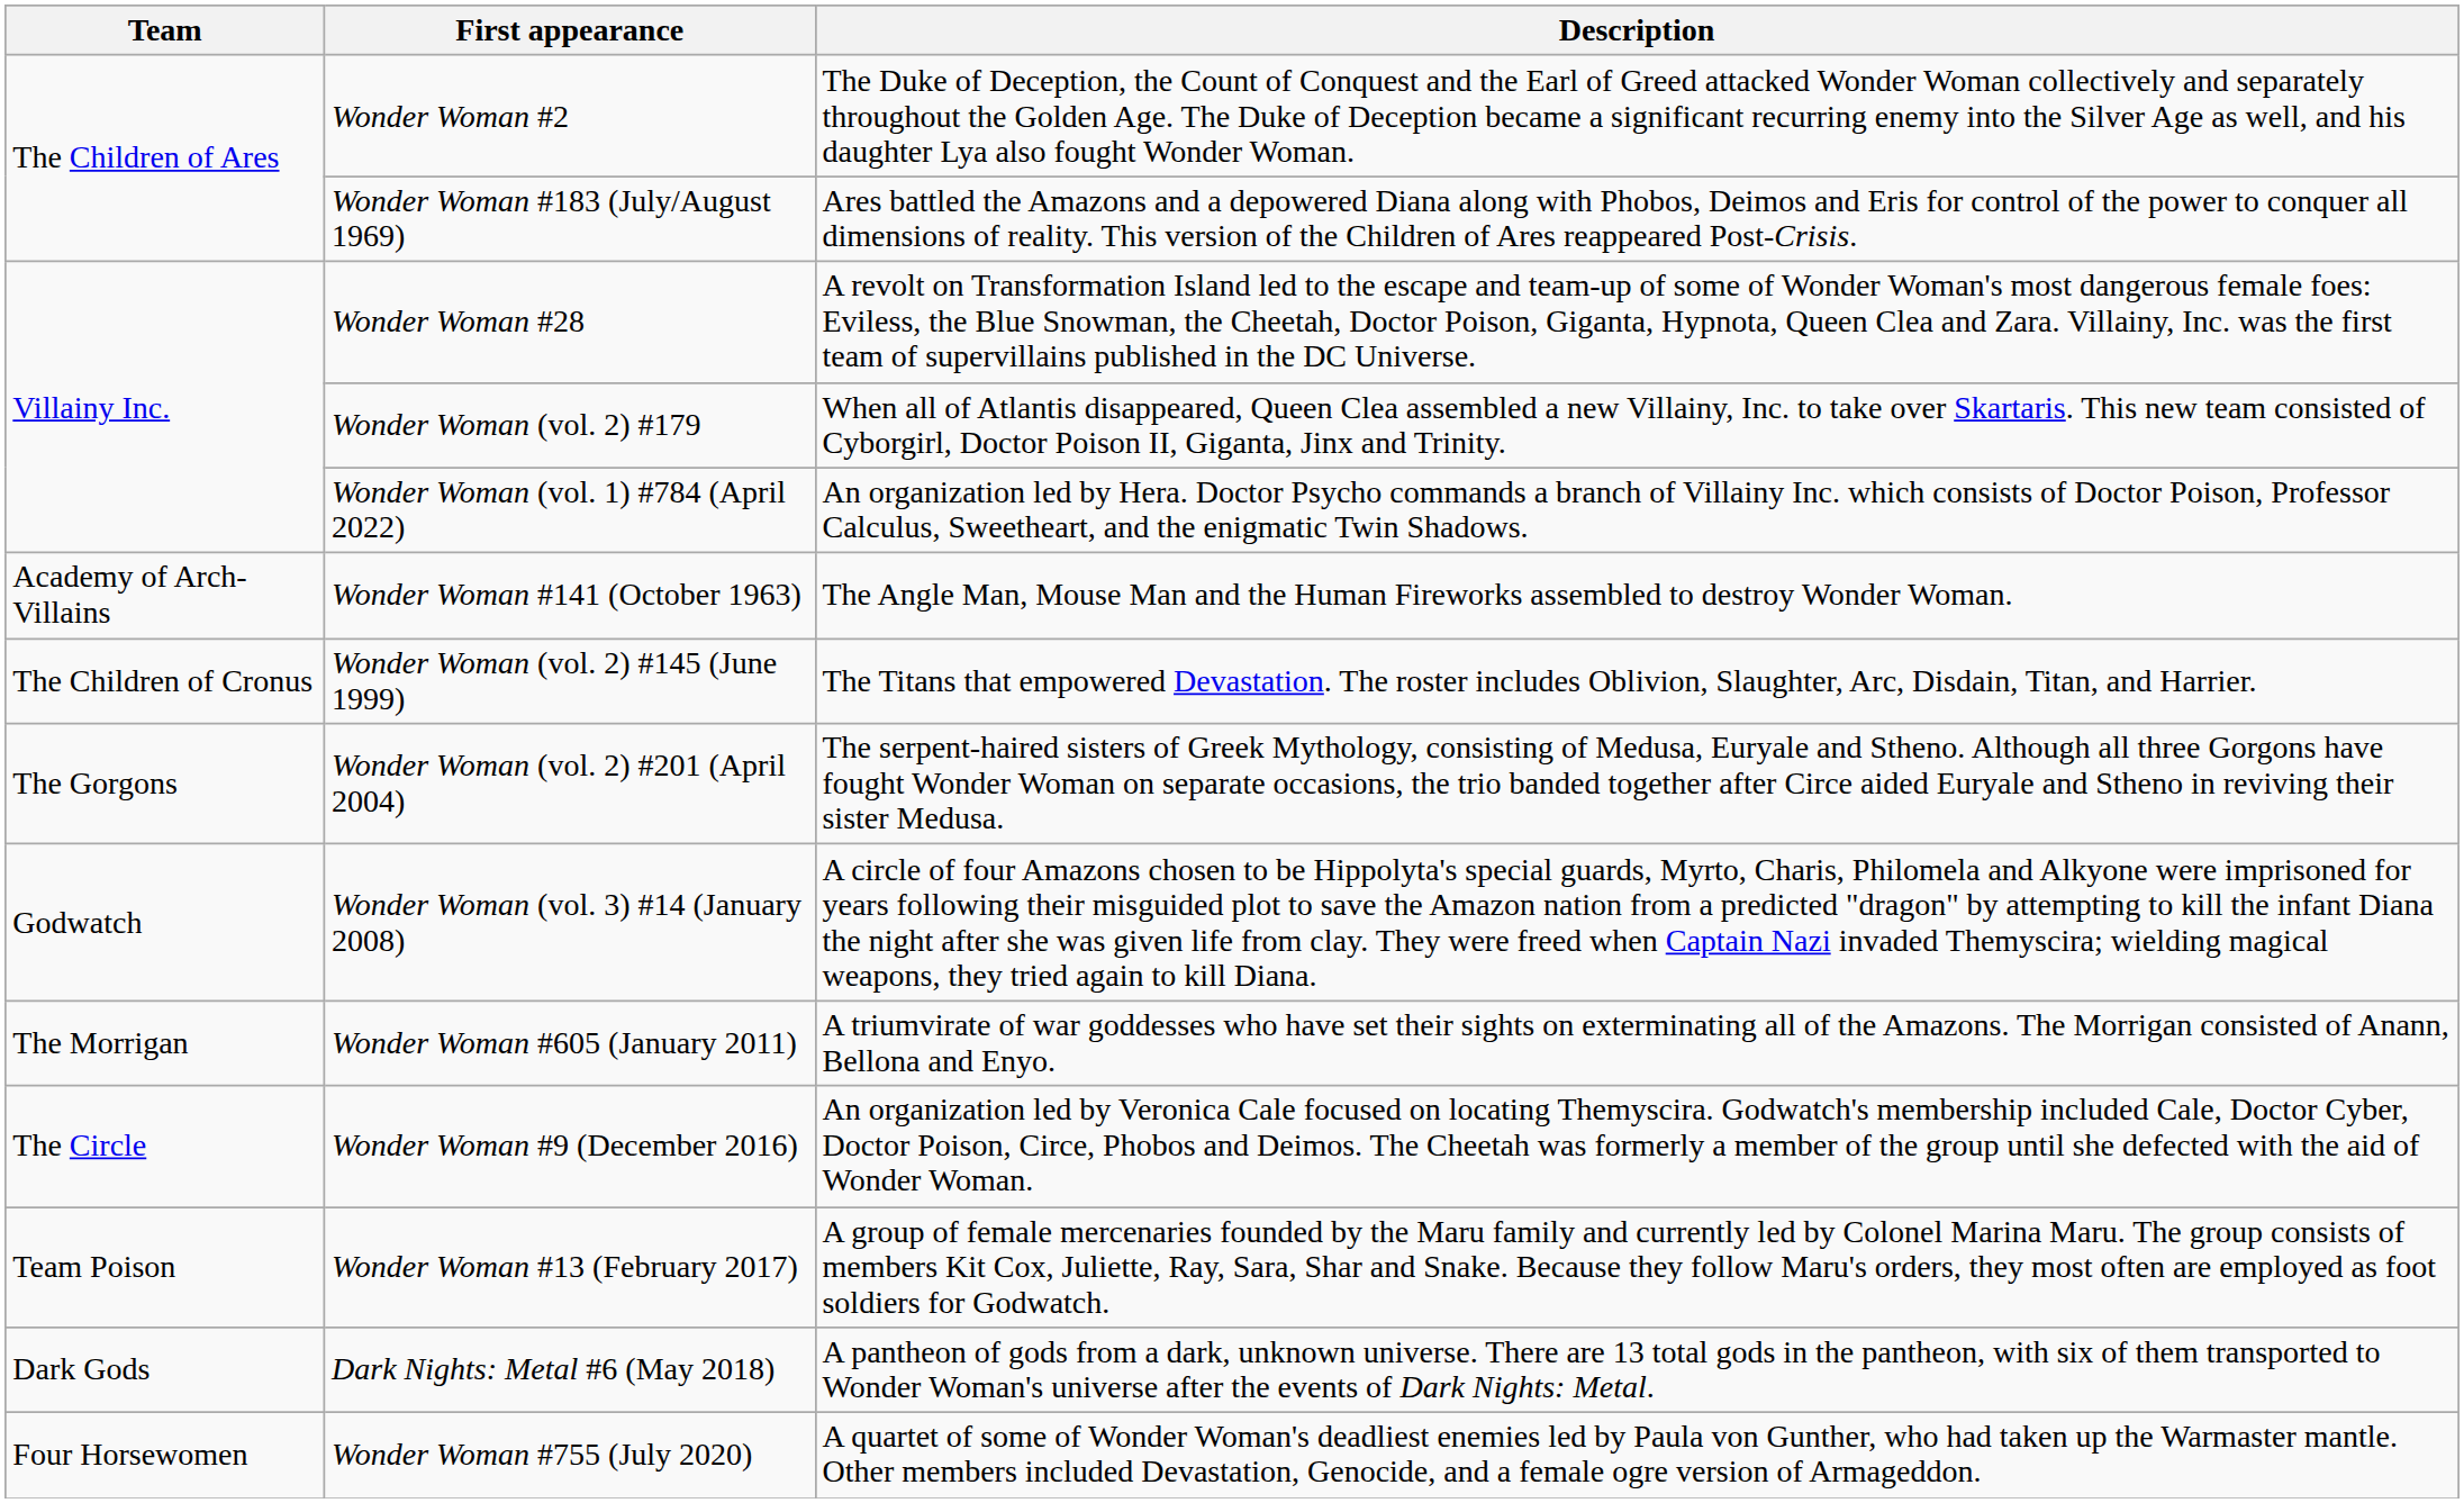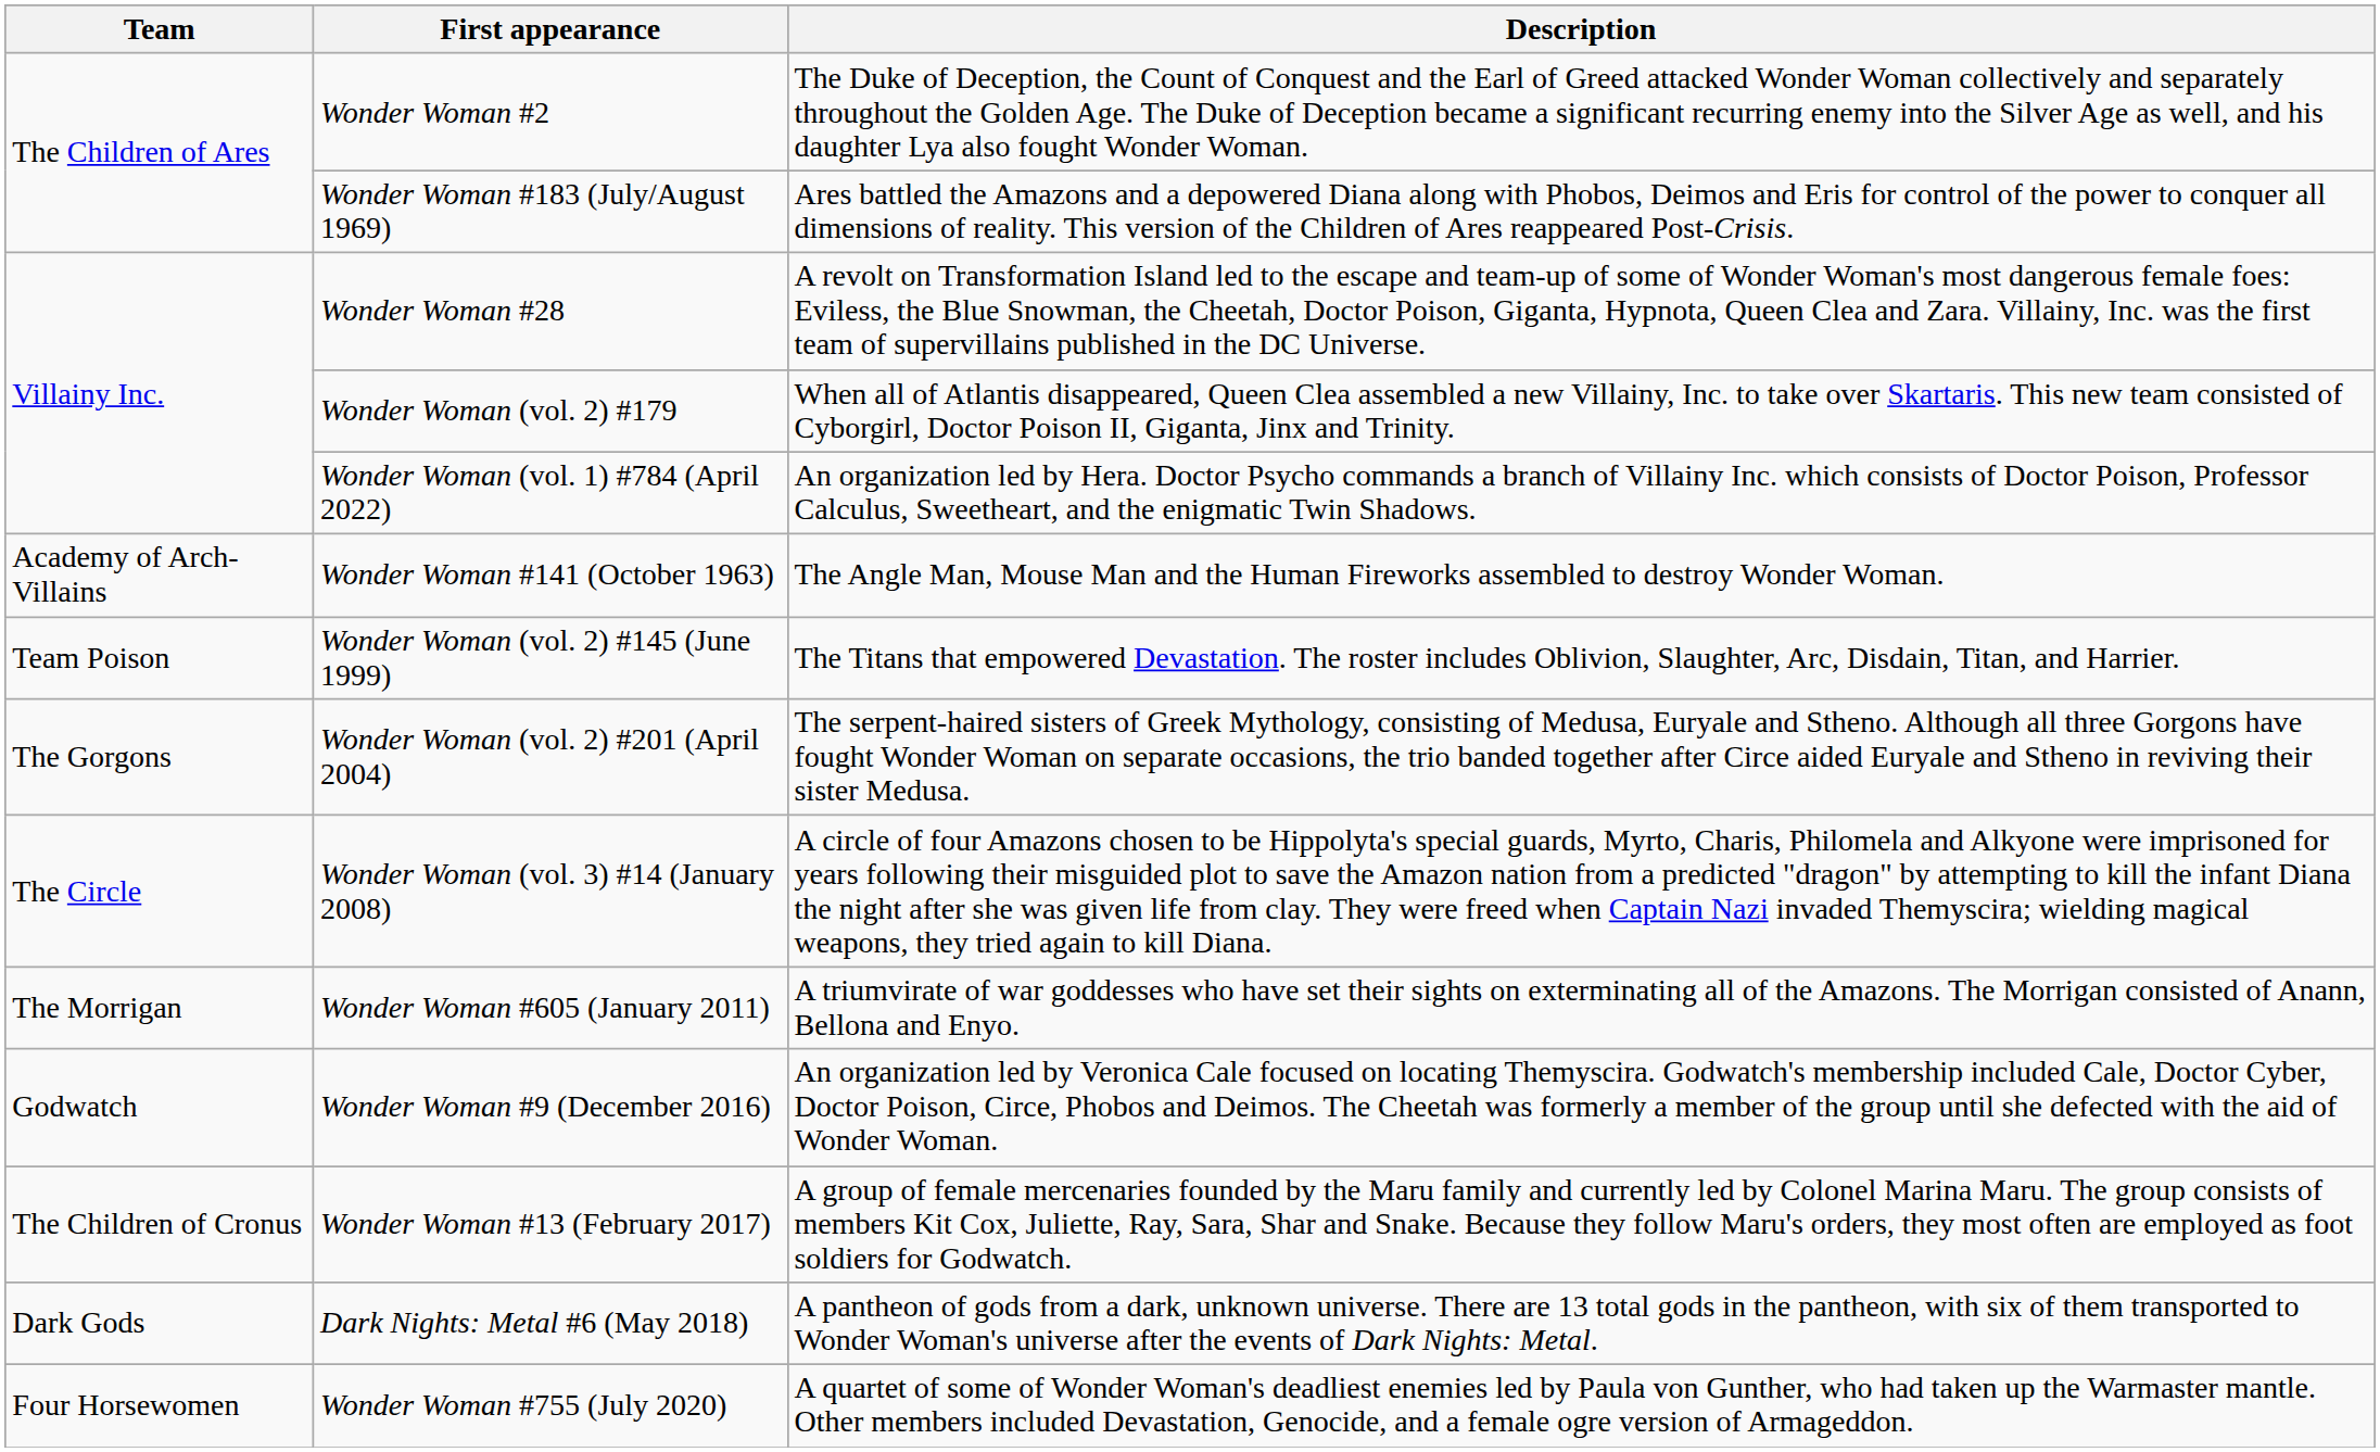Wonder Woman (vol. 2) #145 (June 1999) | Team: The Children of Cronus -> Team Poison
Wonder Woman (vol. 3) #14 (January 2008) | Team: Godwatch -> The Circle
Wonder Woman #9 (December 2016) | Team: The Circle -> Godwatch
Wonder Woman #13 (February 2017) | Team: Team Poison -> The Children of Cronus
